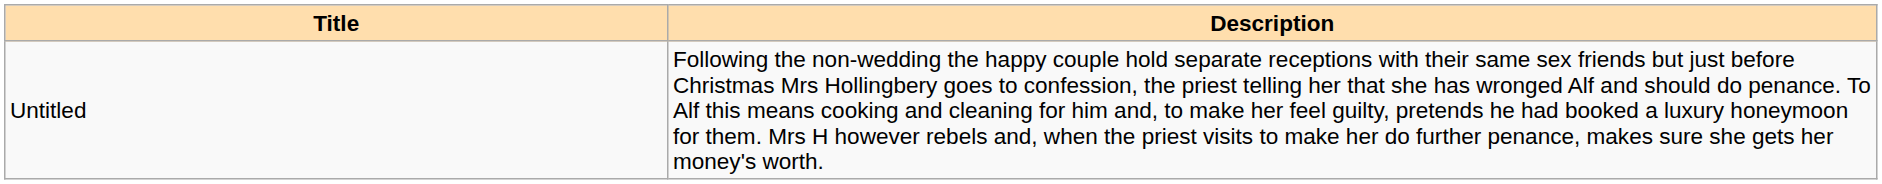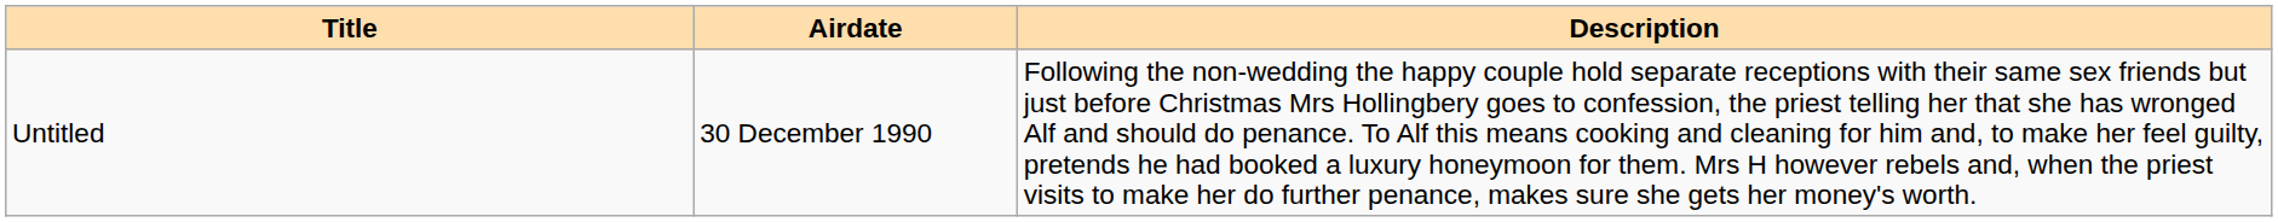+ column: Airdate | 30 December 1990
